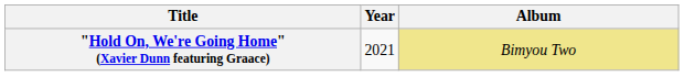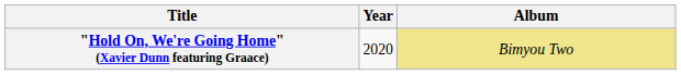"Hold On, We're Going Home" (Xavier Dunn featuring Graace) | Year: 2021 -> 2020
